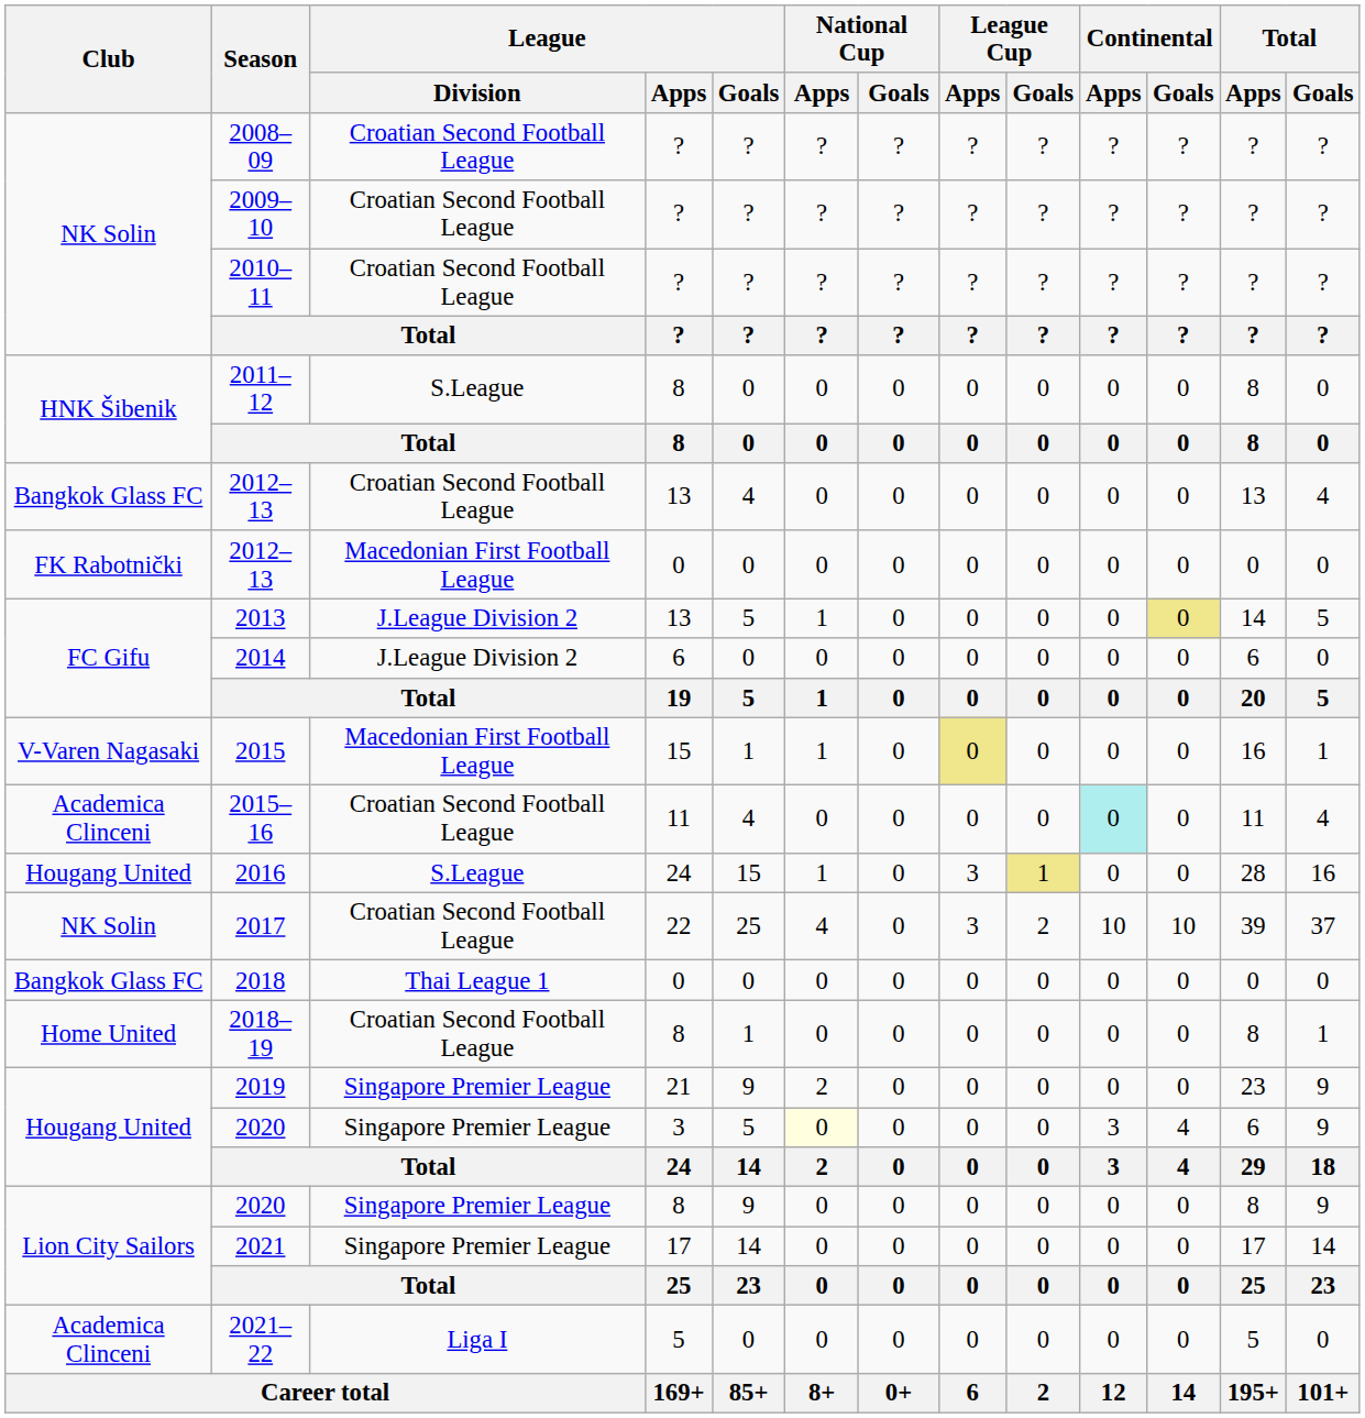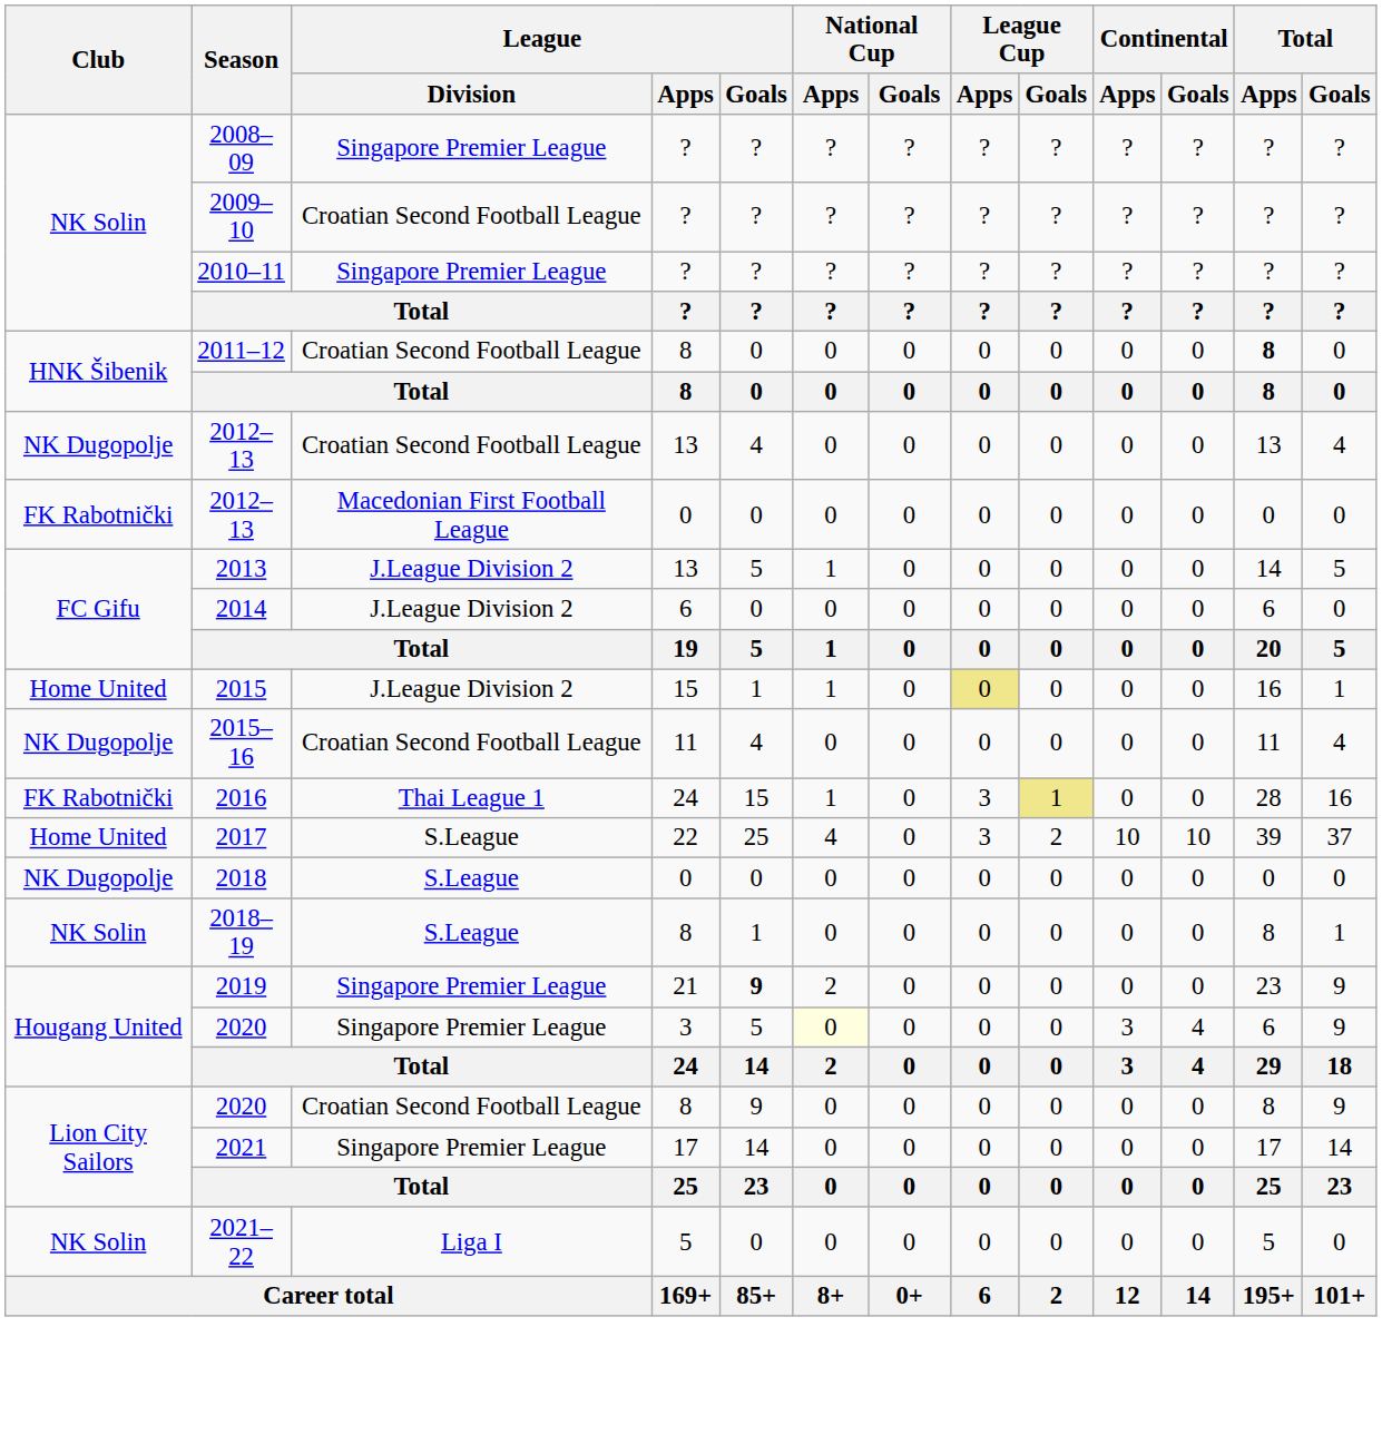2008–09 | League / Division: Croatian Second Football League -> Singapore Premier League
2010–11 | League / Division: Croatian Second Football League -> Singapore Premier League
2011–12 | League / Division: S.League -> Croatian Second Football League
2011–12 | Total / Apps: normal -> bold
2012–13 / 13 | Club: Bangkok Glass FC -> NK Dugopolje
2013 | Continental / Goals: khaki background -> no background
2015 | Club: V-Varen Nagasaki -> Home United
2015 | League / Division: Macedonian First Football League -> J.League Division 2
2015–16 | Club: Academica Clinceni -> NK Dugopolje
2015–16 | Continental / Apps: paleturquoise background -> no background
2016 | Club: Hougang United -> FK Rabotnički
2016 | League / Division: S.League -> Thai League 1
2017 | Club: NK Solin -> Home United
2017 | League / Division: Croatian Second Football League -> S.League
2018 | Club: Bangkok Glass FC -> NK Dugopolje
2018 | League / Division: Thai League 1 -> S.League
2018–19 | Club: Home United -> NK Solin
2018–19 | League / Division: Croatian Second Football League -> S.League
2019 | League / Goals: normal -> bold
2020 / 8 | League / Division: Singapore Premier League -> Croatian Second Football League
2021–22 | Club: Academica Clinceni -> NK Solin
